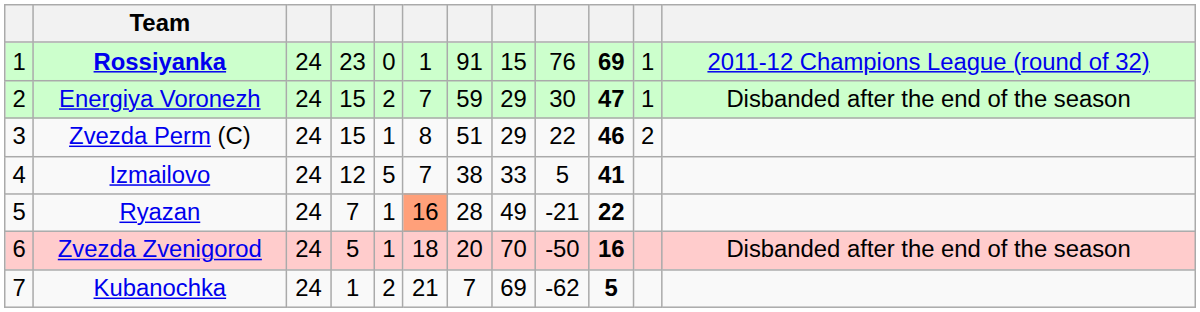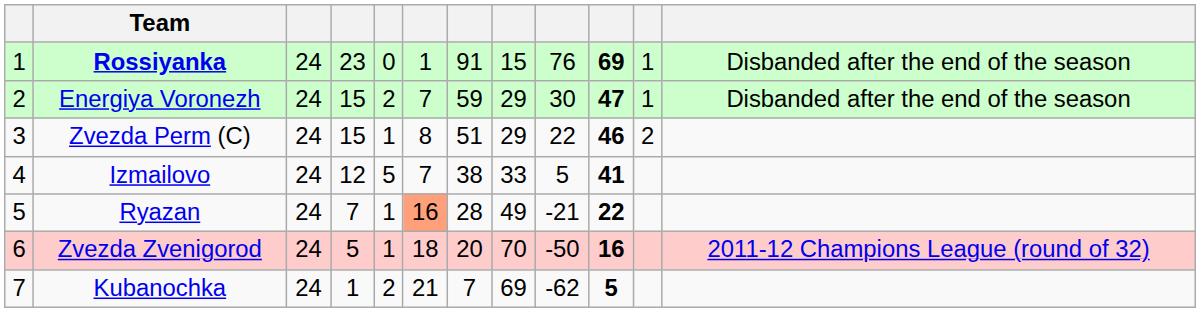Rossiyanka | column 12: 2011-12 Champions League (round of 32) -> Disbanded after the end of the season
Zvezda Zvenigorod | column 12: Disbanded after the end of the season -> 2011-12 Champions League (round of 32)
